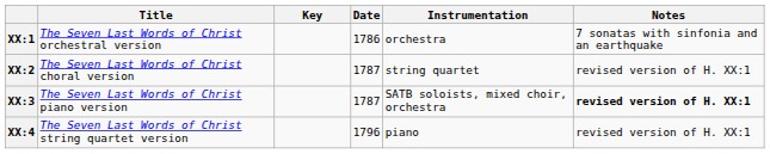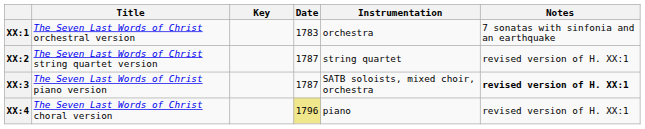XX:1 | Date: 1786 -> 1783
XX:2 | Title: The Seven Last Words of Christ choral version -> The Seven Last Words of Christ string quartet version
XX:4 | Title: The Seven Last Words of Christ string quartet version -> The Seven Last Words of Christ choral version
XX:4 | Date: no background -> khaki background
